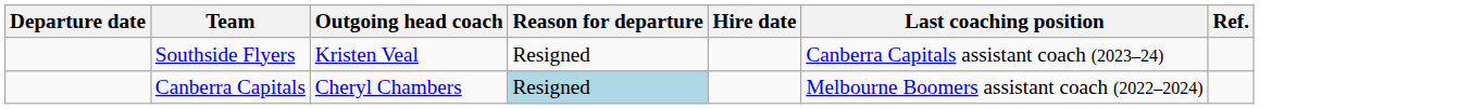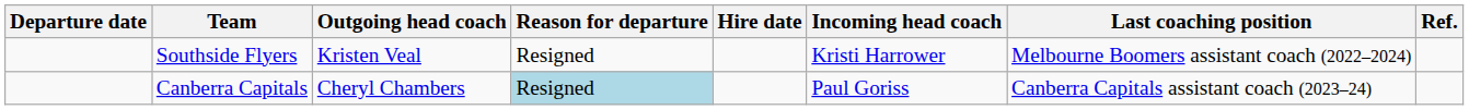+ column: Incoming head coach | Kristi Harrower | Paul Goriss
Southside Flyers | Last coaching position: Canberra Capitals assistant coach (2023–24) -> Melbourne Boomers assistant coach (2022–2024)
Canberra Capitals | Last coaching position: Melbourne Boomers assistant coach (2022–2024) -> Canberra Capitals assistant coach (2023–24)
